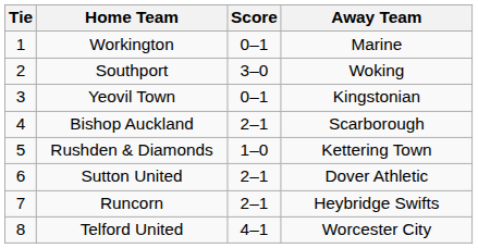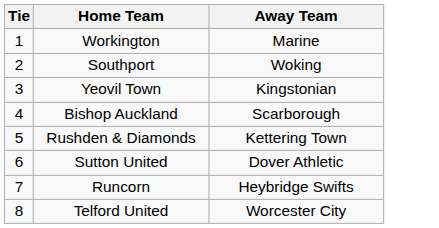- column: Score | 0–1 | 3–0 | 0–1 | 2–1 | 1–0 | 2–1 | 2–1 | 4–1
